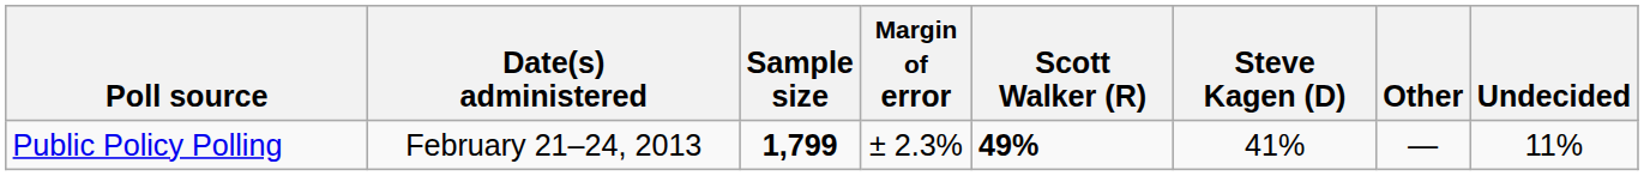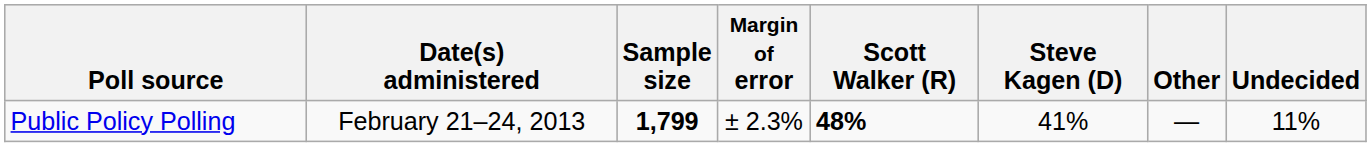Public Policy Polling | Scott Walker (R): 49% -> 48%
